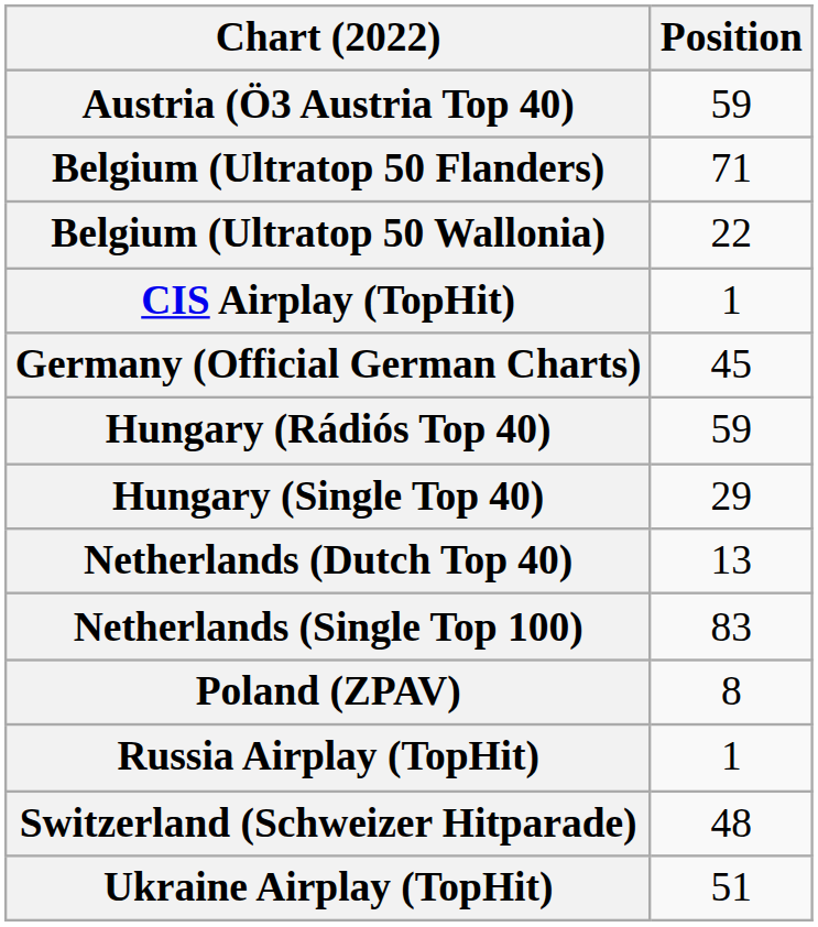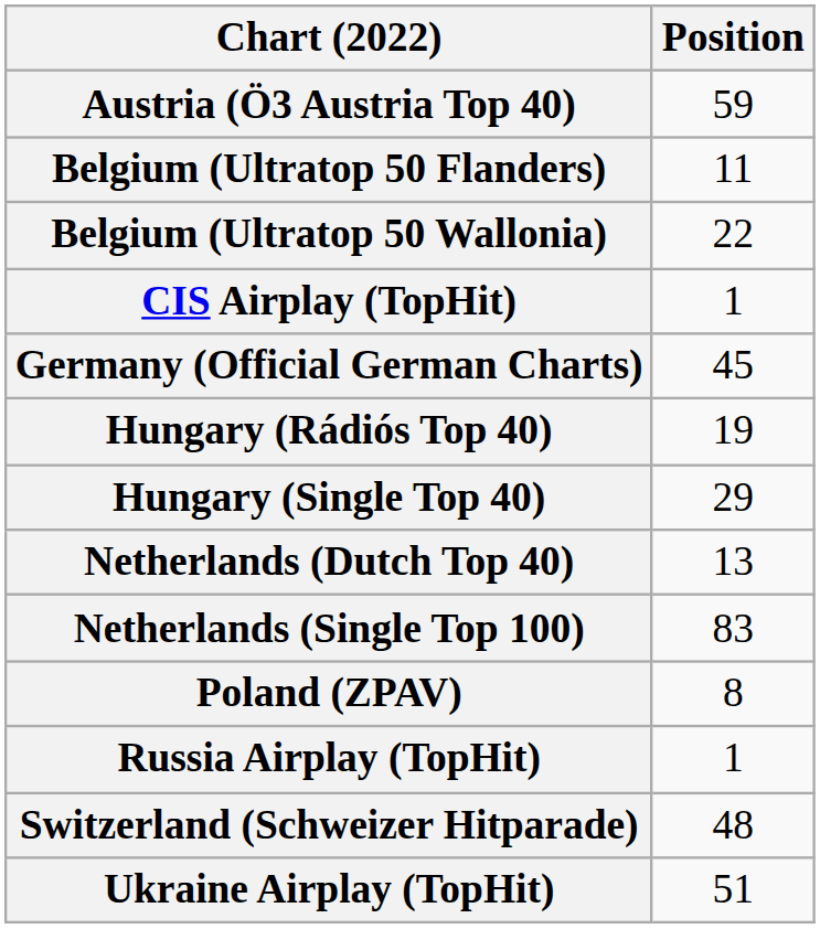Belgium (Ultratop 50 Flanders) | Position: 71 -> 11
Hungary (Rádiós Top 40) | Position: 59 -> 19
